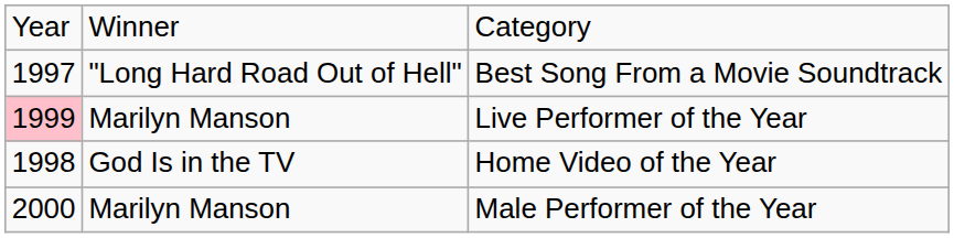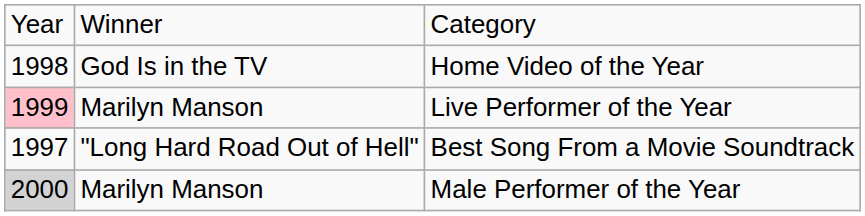rows swapped: Best Song From a Movie Soundtrack <-> Home Video of the Year
Male Performer of the Year | column 1: no background -> lightgrey background
